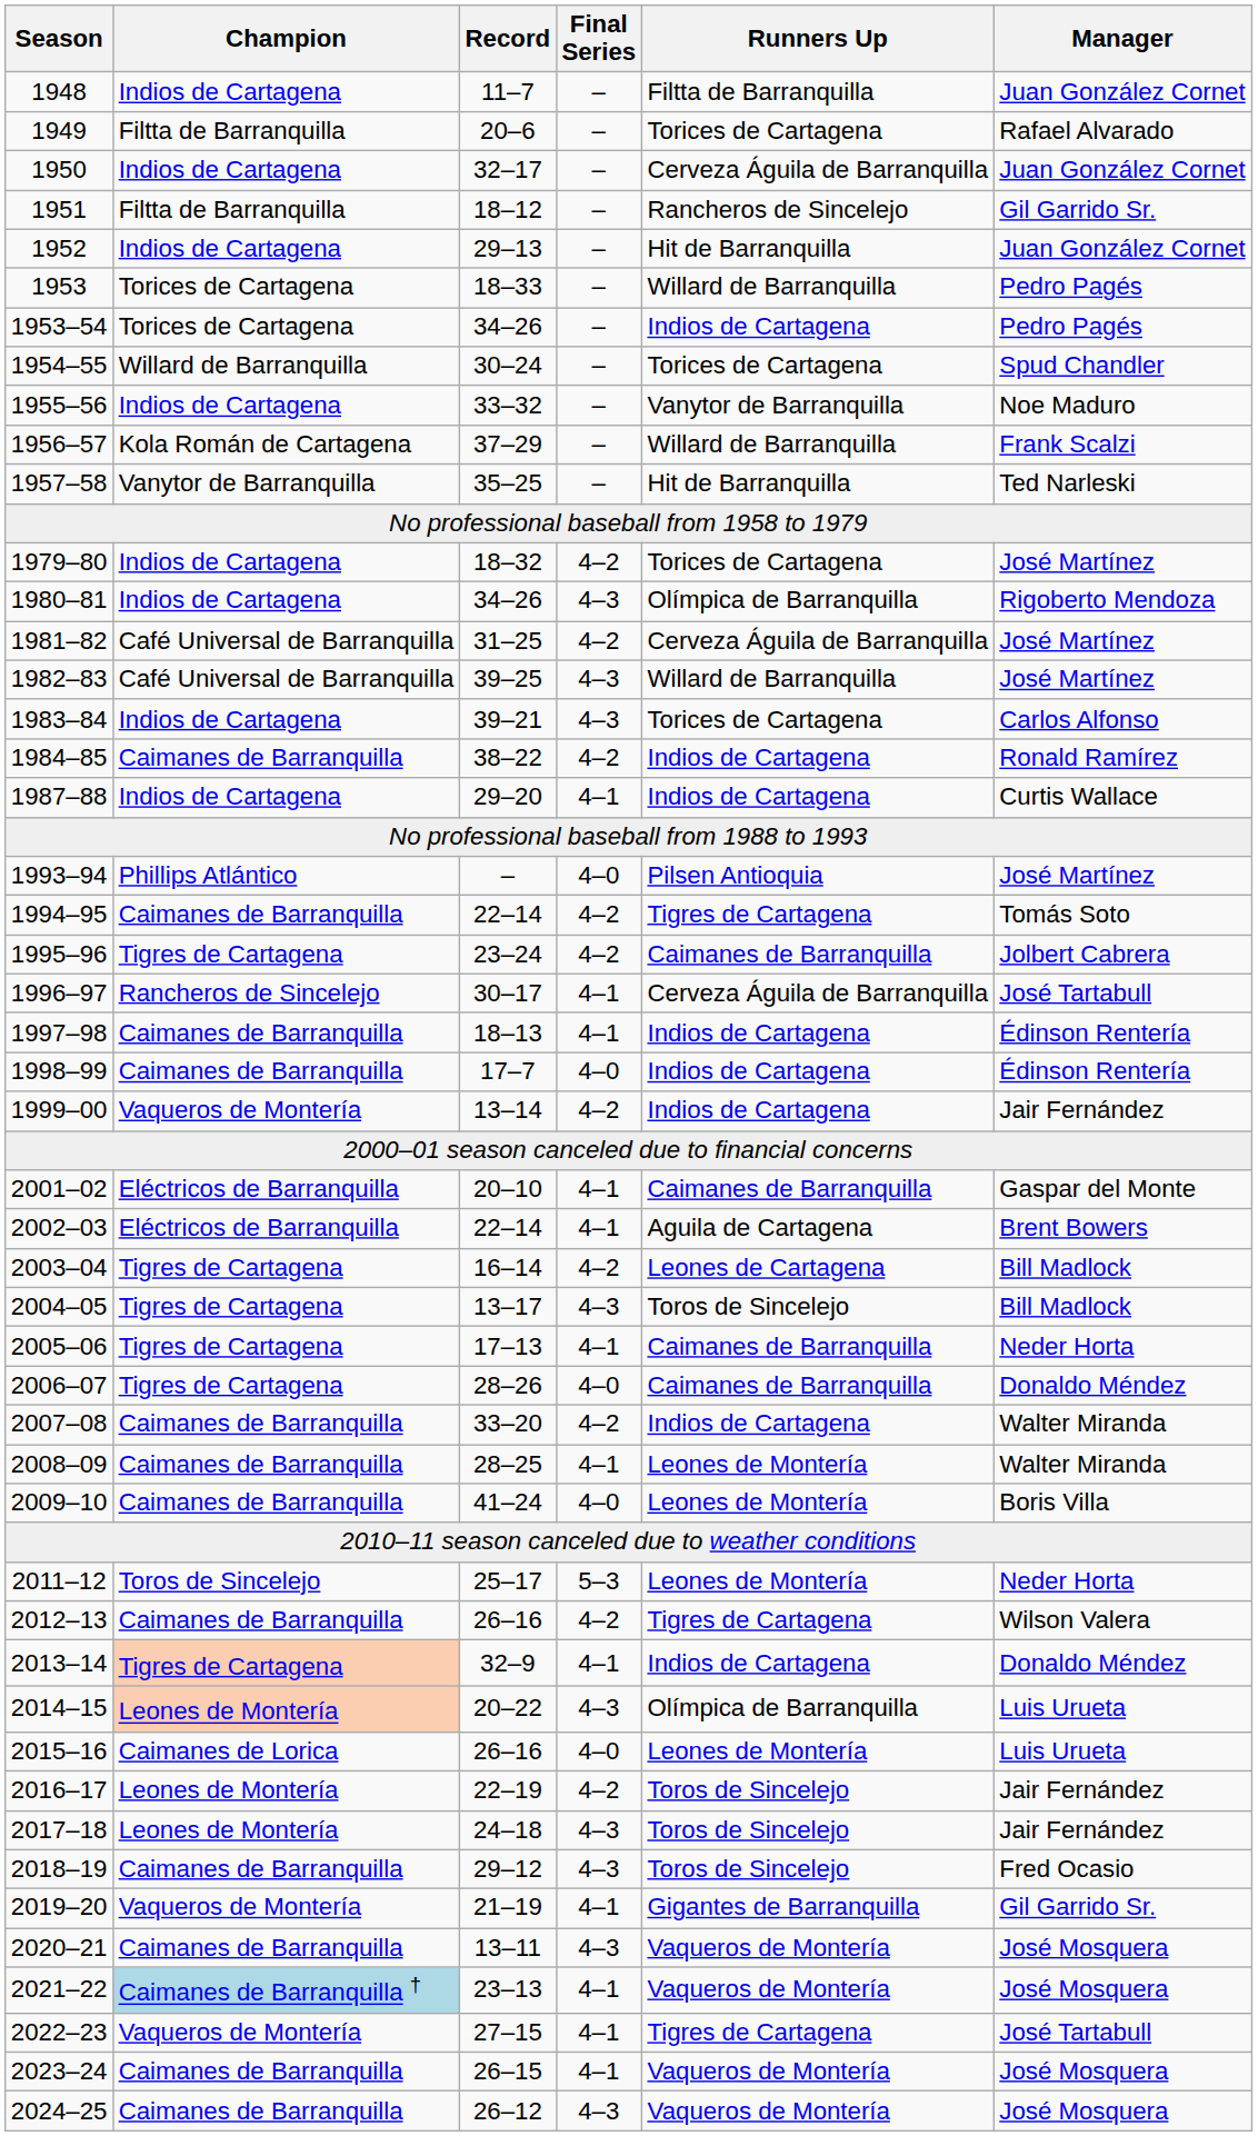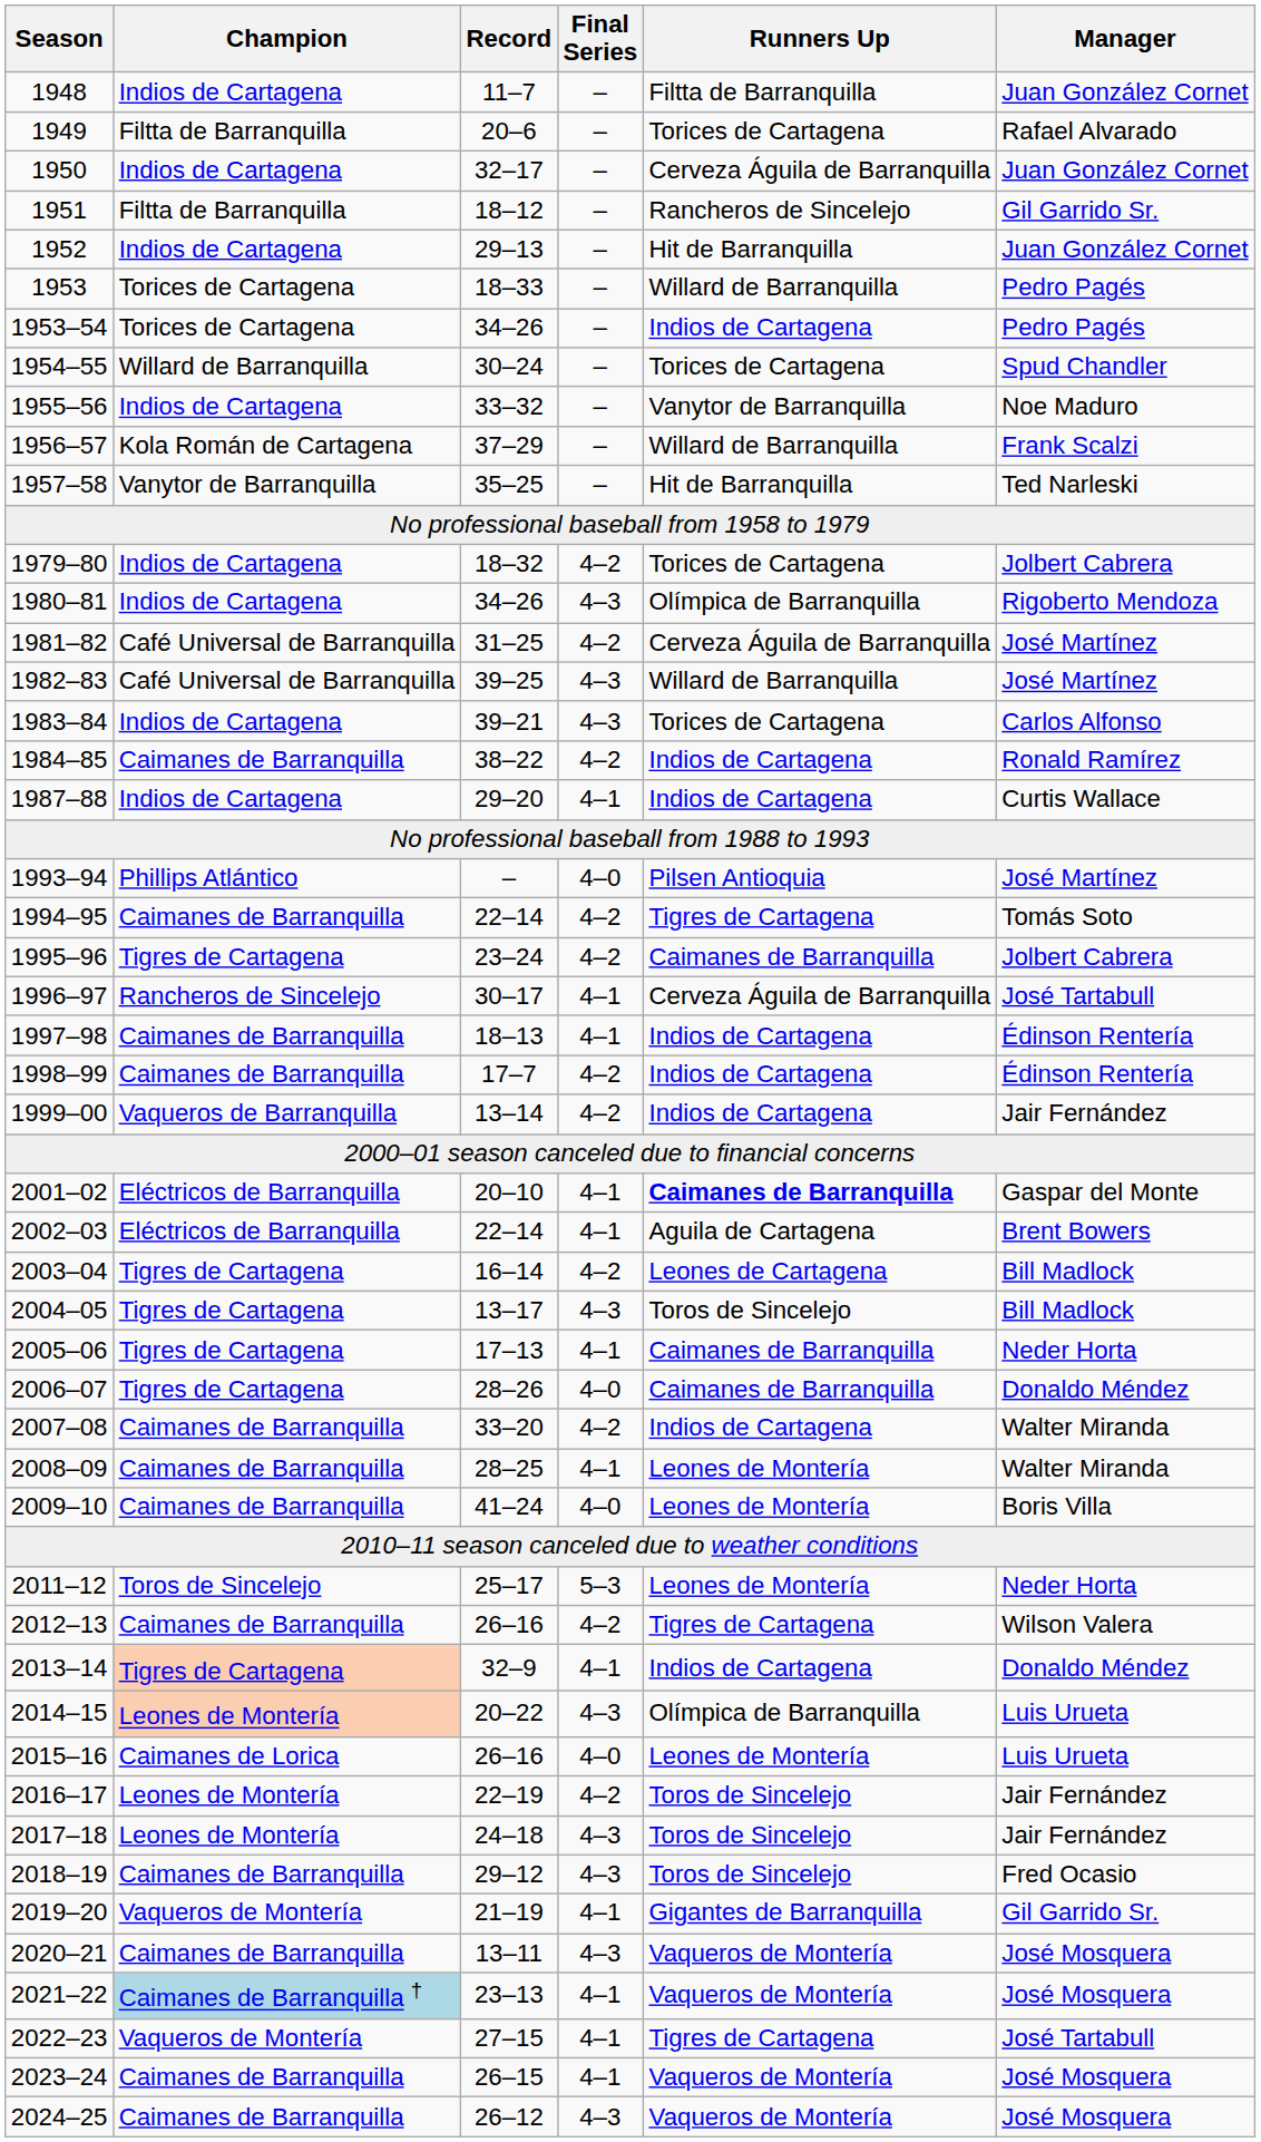1979–80 | Manager: José Martínez -> Jolbert Cabrera
1998–99 | Final Series: 4–0 -> 4–2
1999–00 | Champion: Vaqueros de Montería -> Vaqueros de Barranquilla
2001–02 | Runners Up: normal -> bold
